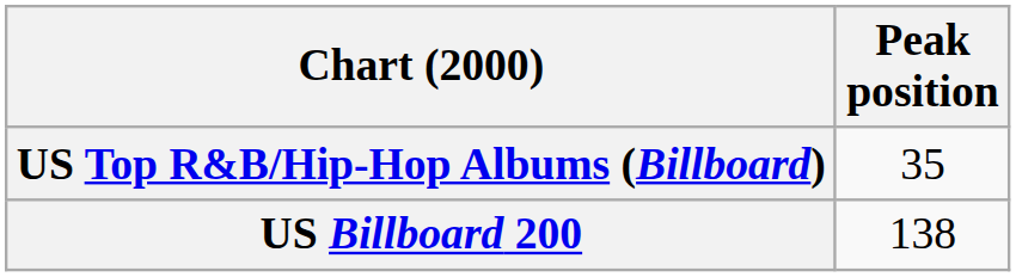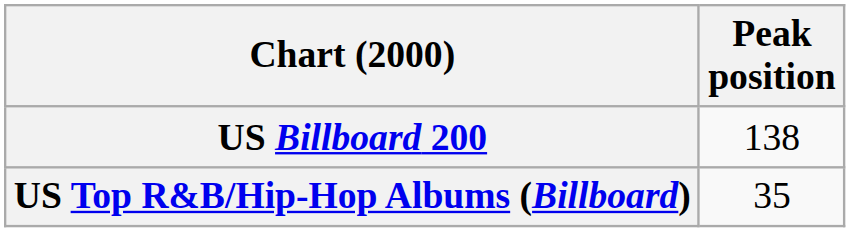rows swapped: US Billboard 200 <-> US Top R&B/Hip-Hop Albums (Billboard)
